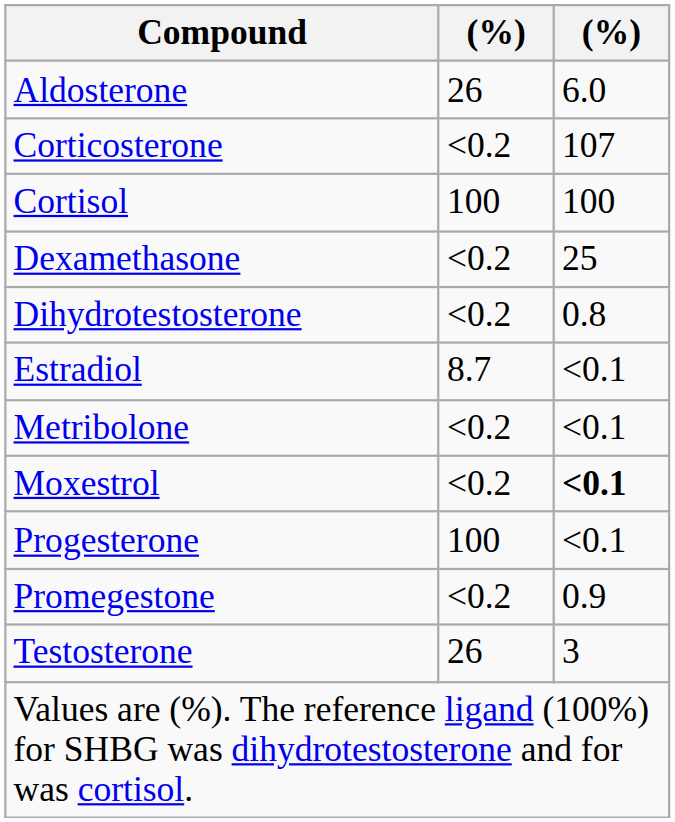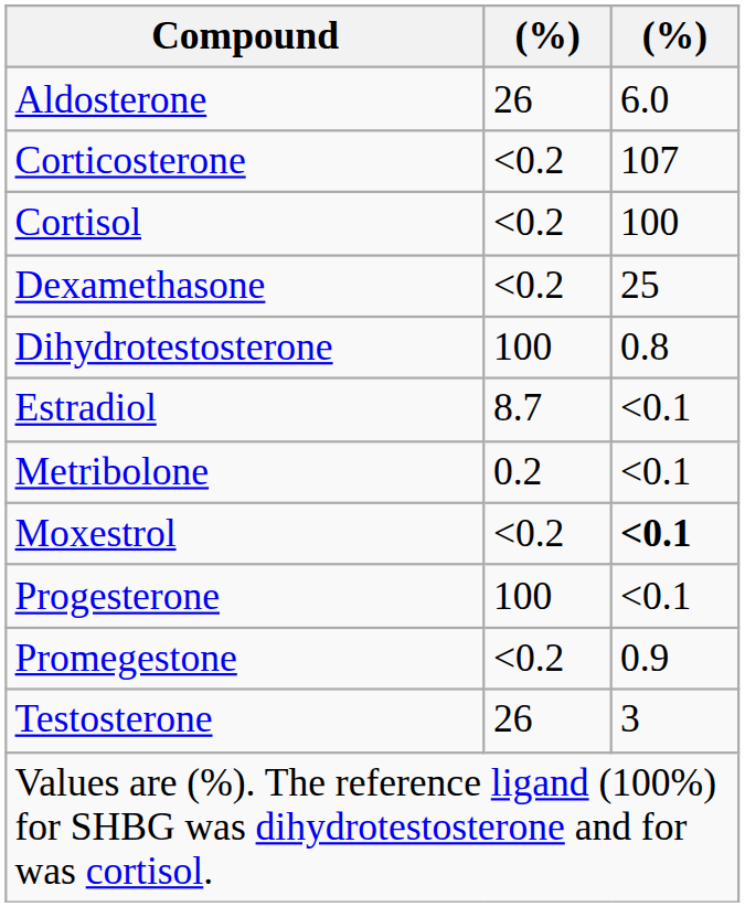Cortisol | column 2: 100 -> <0.2
Dihydrotestosterone | column 2: <0.2 -> 100
Metribolone | column 2: <0.2 -> 0.2
